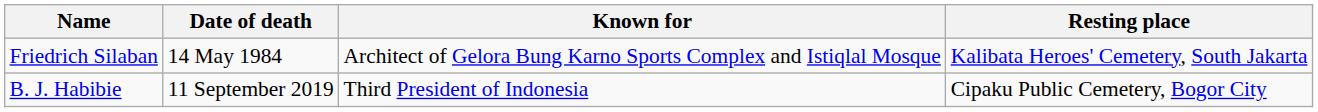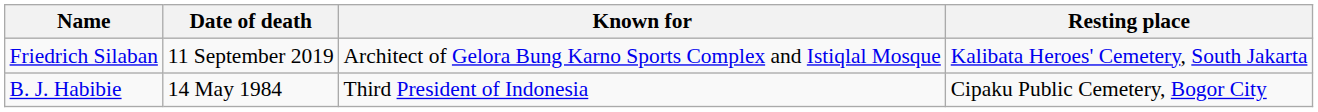Friedrich Silaban | Date of death: 14 May 1984 -> 11 September 2019
B. J. Habibie | Date of death: 11 September 2019 -> 14 May 1984
